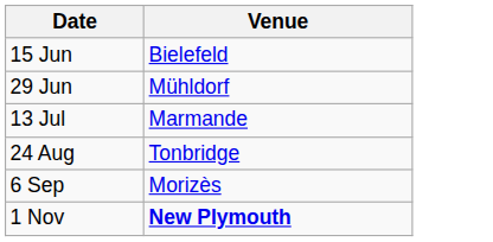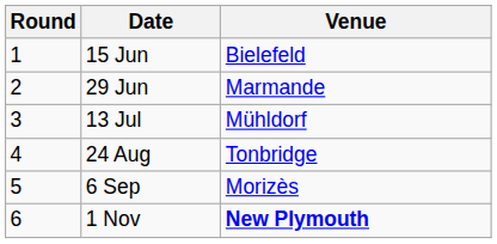+ column: Round | 1 | 2 | 3 | 4 | 5 | 6
29 Jun | Venue: Mühldorf -> Marmande
13 Jul | Venue: Marmande -> Mühldorf
